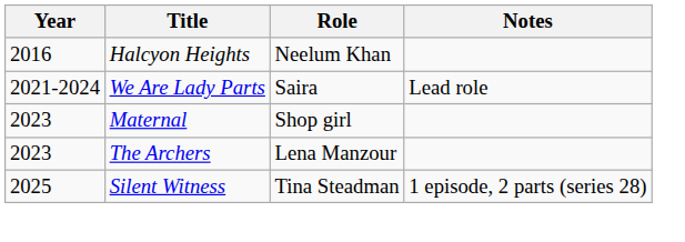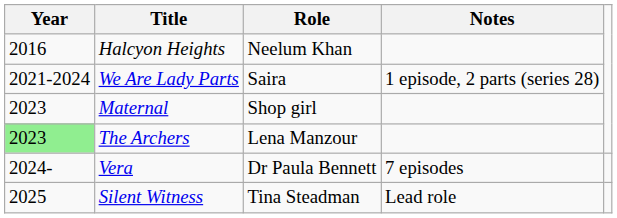We Are Lady Parts | Notes: Lead role -> 1 episode, 2 parts (series 28)
The Archers | Year: no background -> lightgreen background
+ row: 2024- | Vera | Dr Paula Bennett | 7 episodes
Silent Witness | Notes: 1 episode, 2 parts (series 28) -> Lead role
